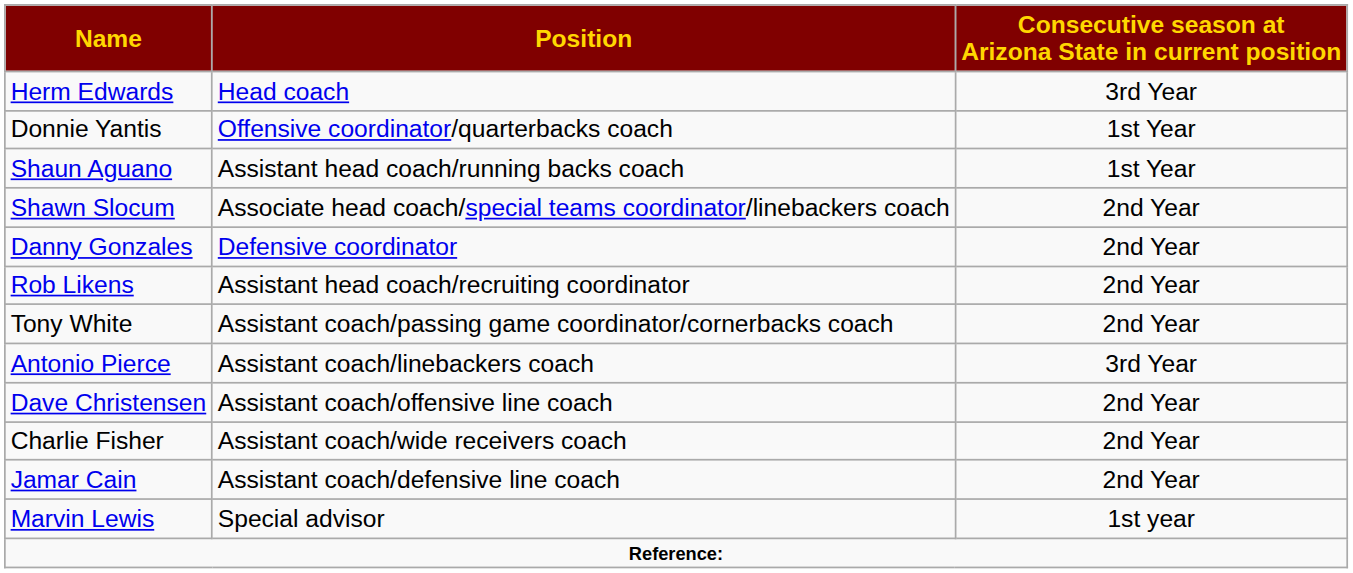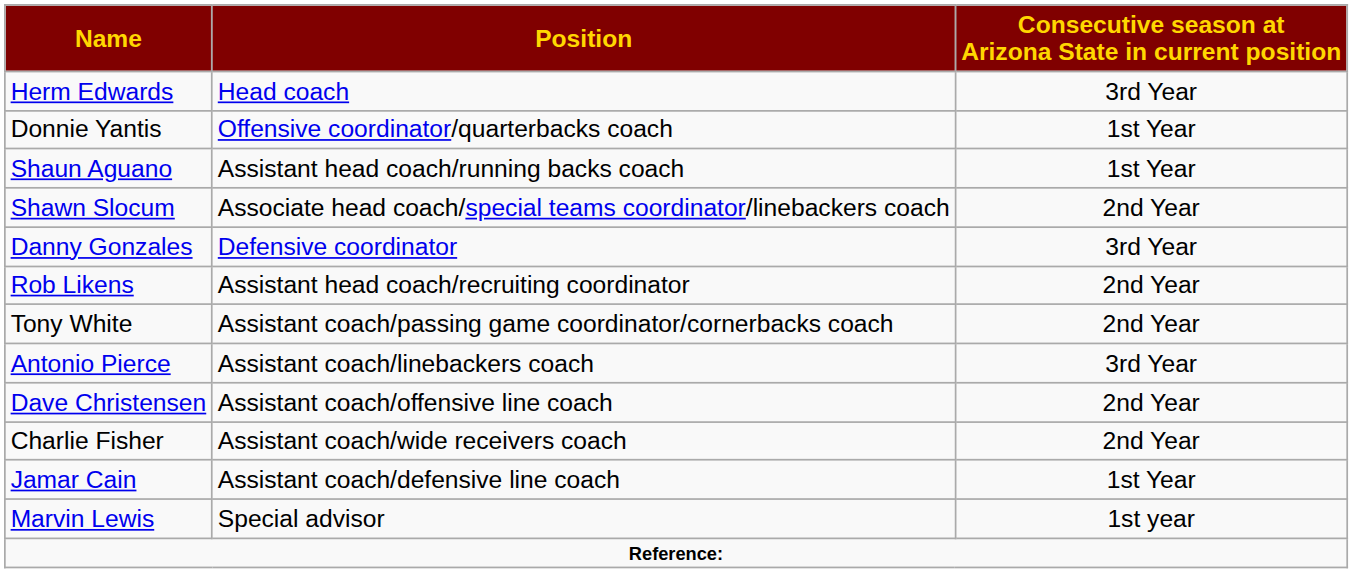Danny Gonzales | Consecutive season at Arizona State in current position: 2nd Year -> 3rd Year
Jamar Cain | Consecutive season at Arizona State in current position: 2nd Year -> 1st Year
